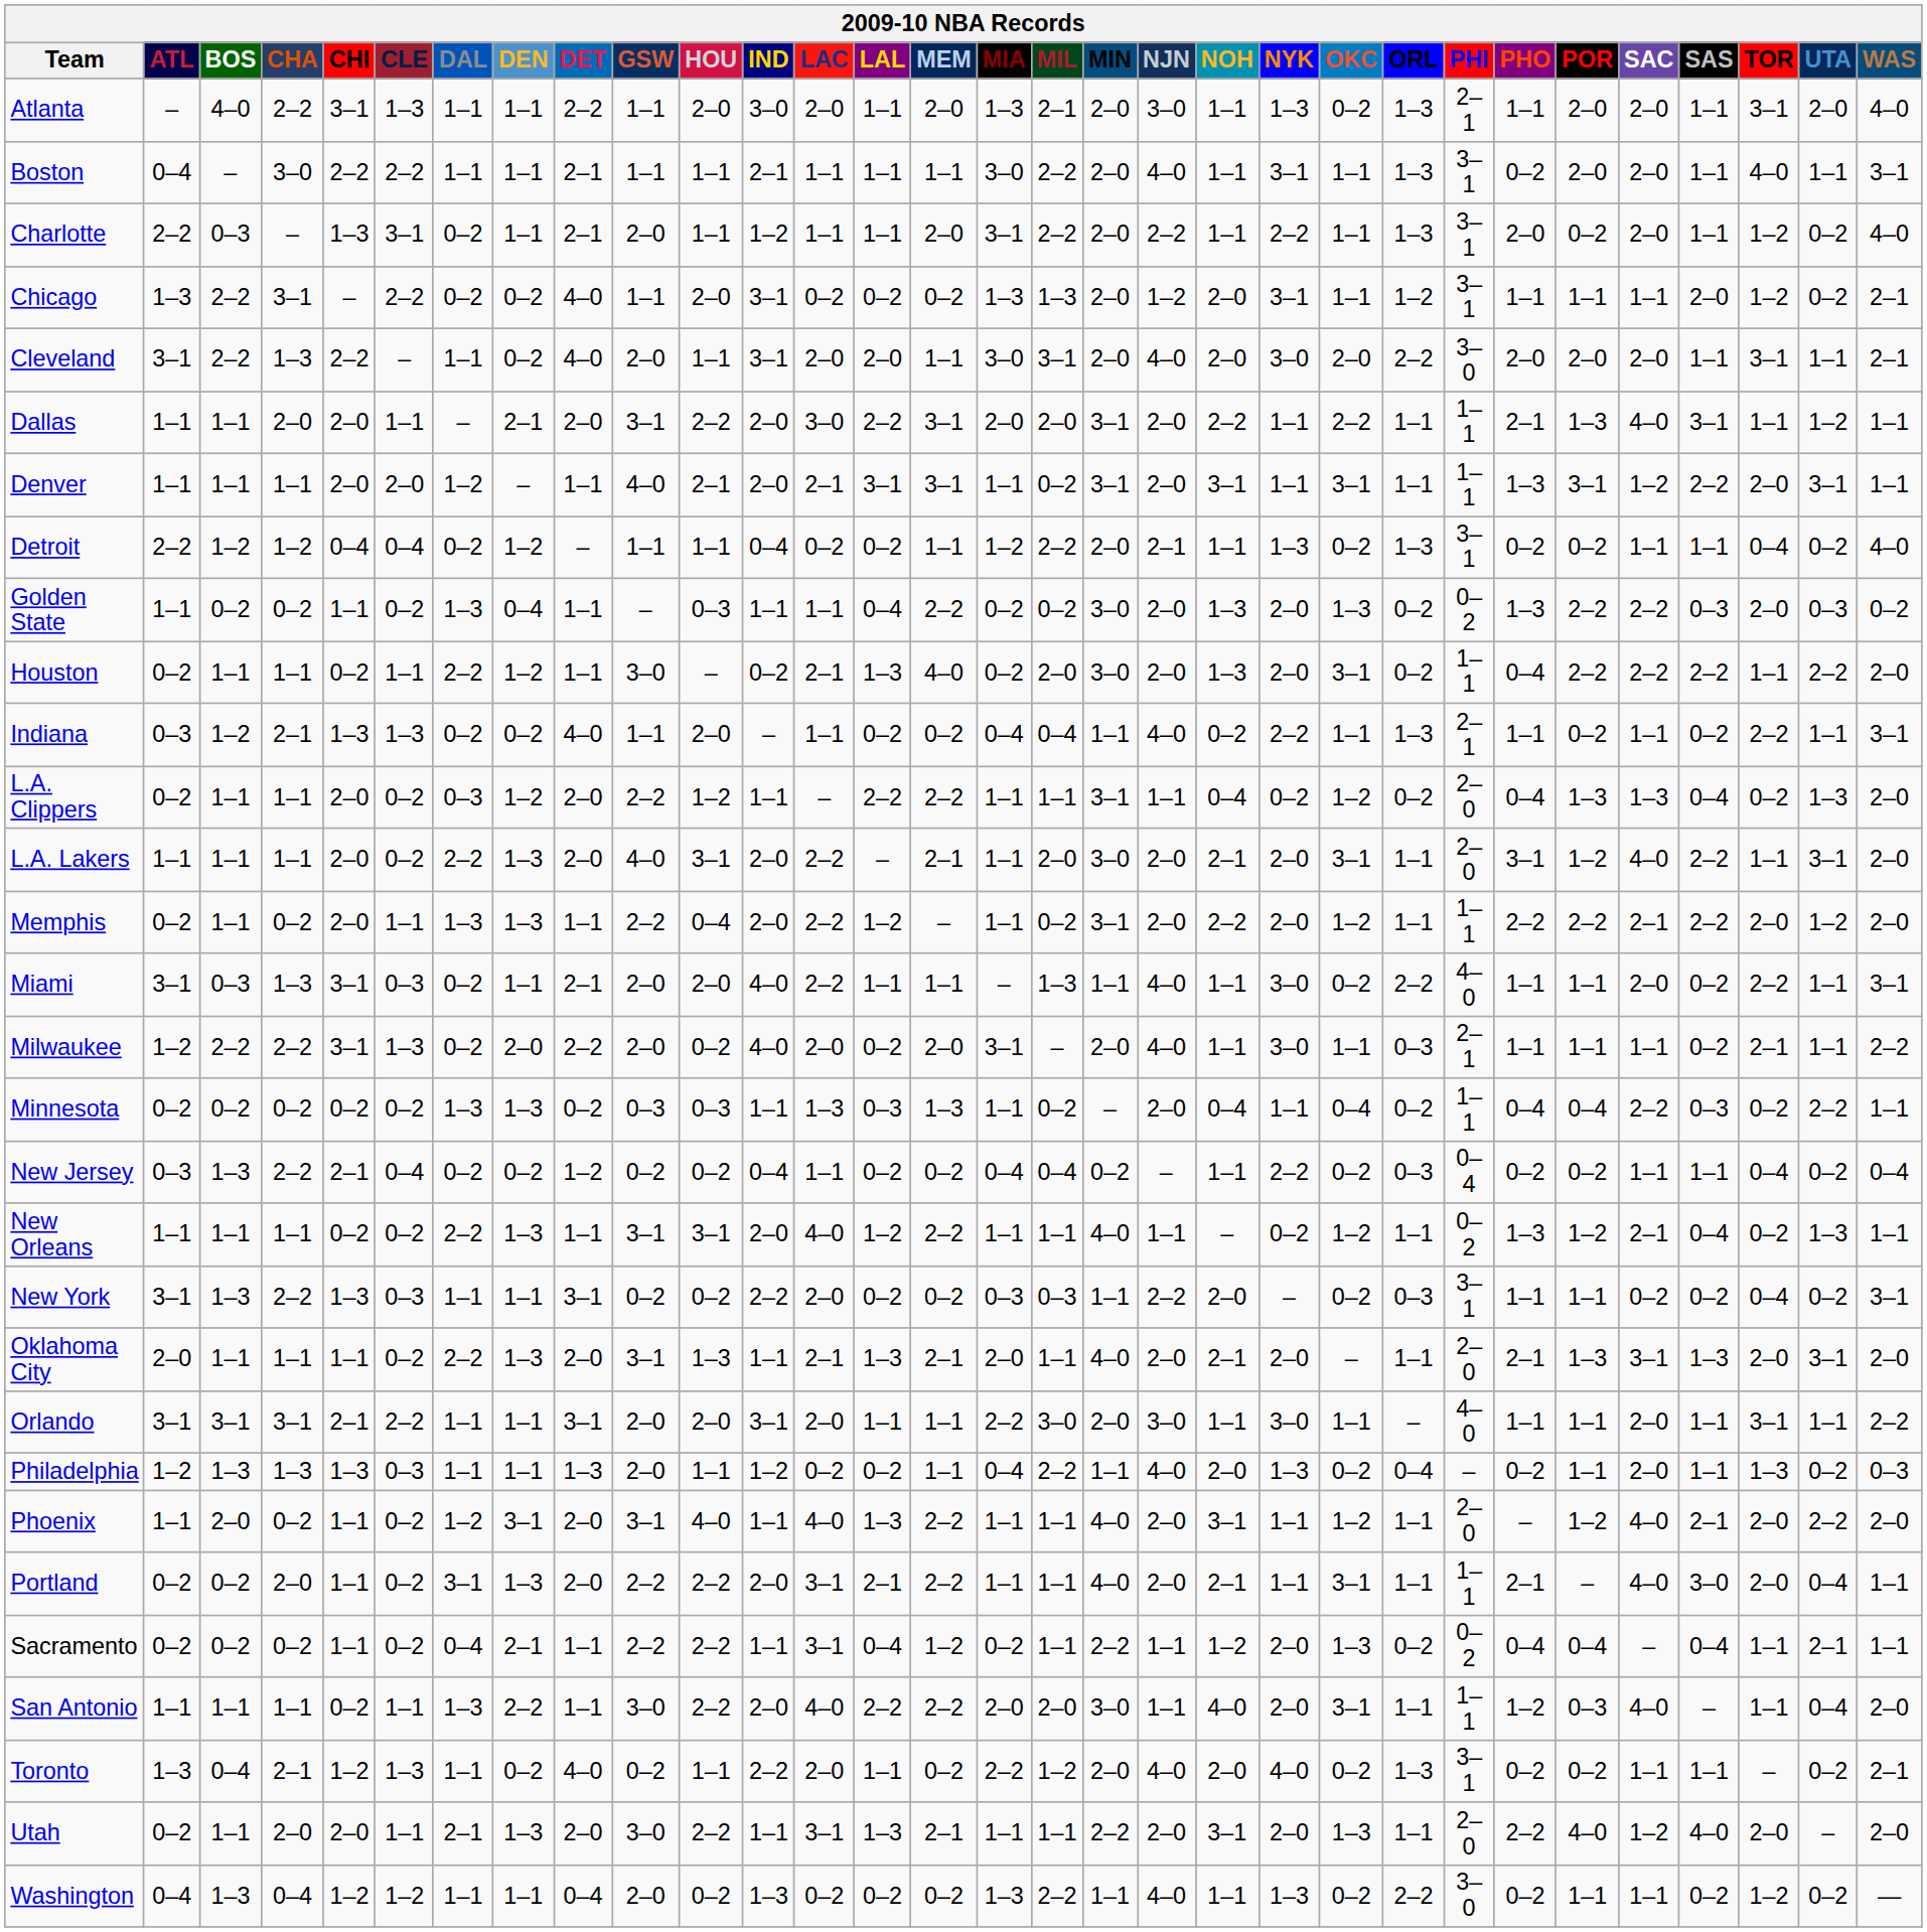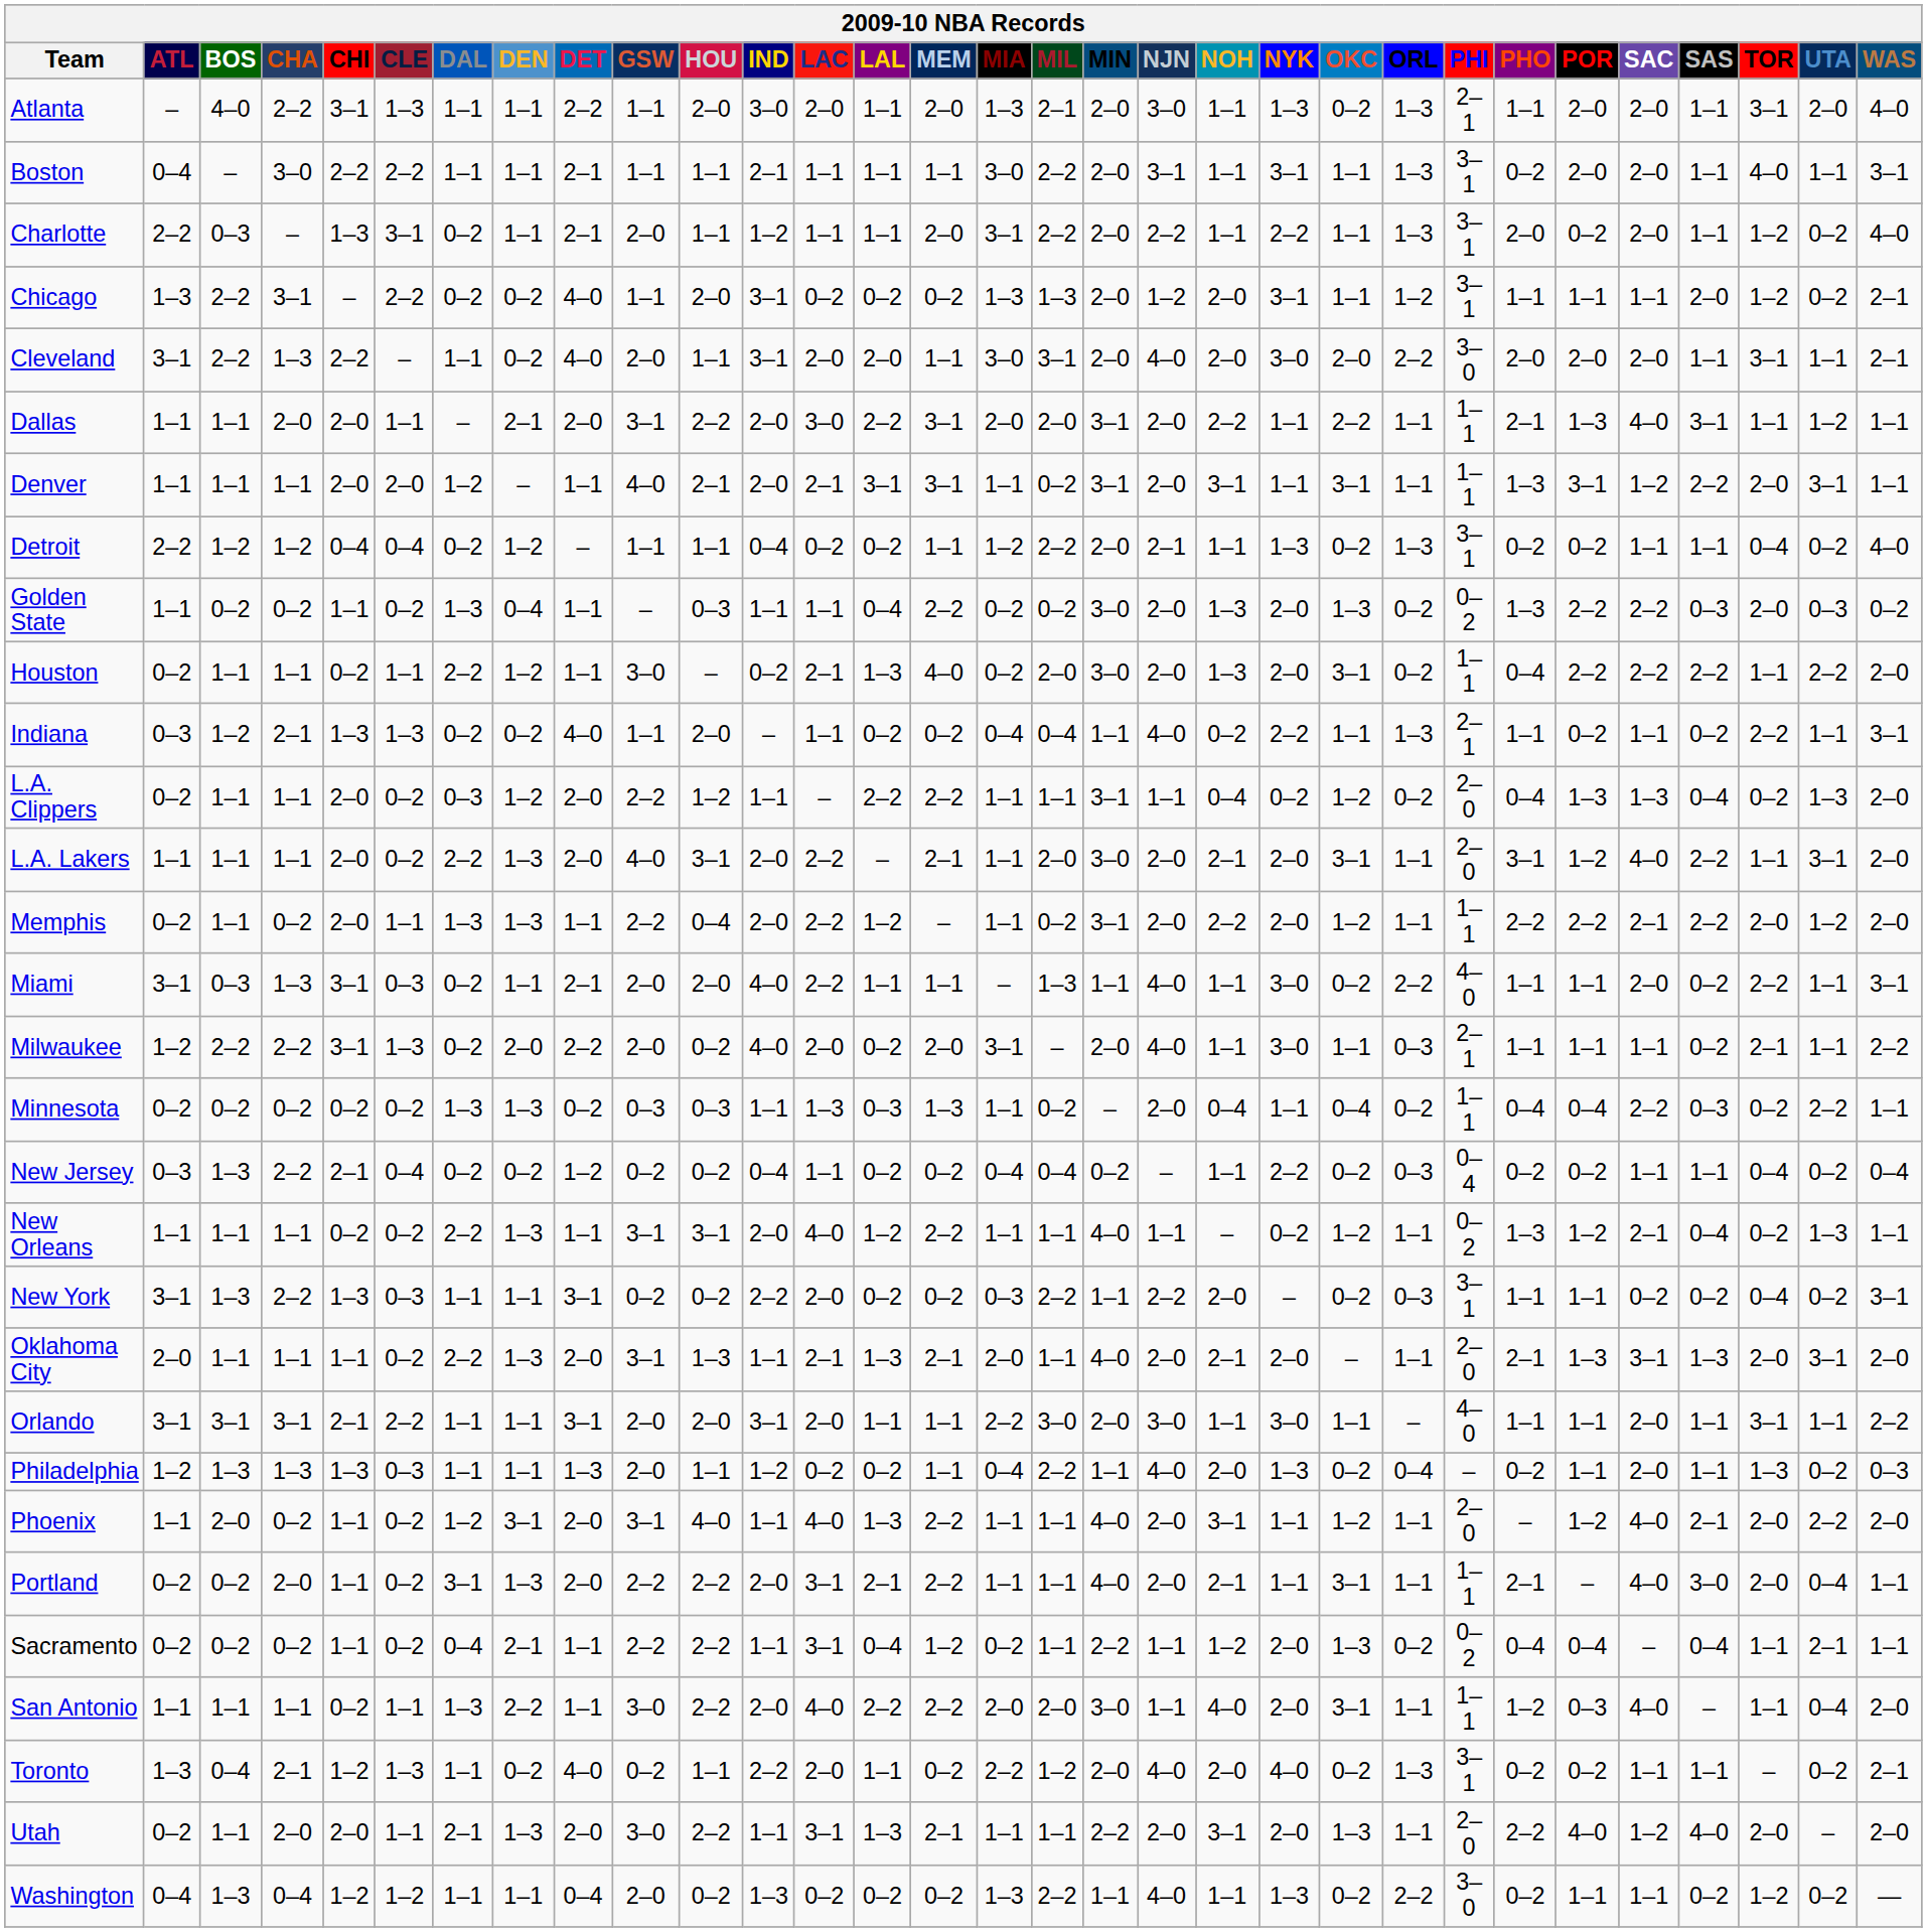Boston | NJN: 4–0 -> 3–1
New York | MIL: 0–3 -> 2–2
